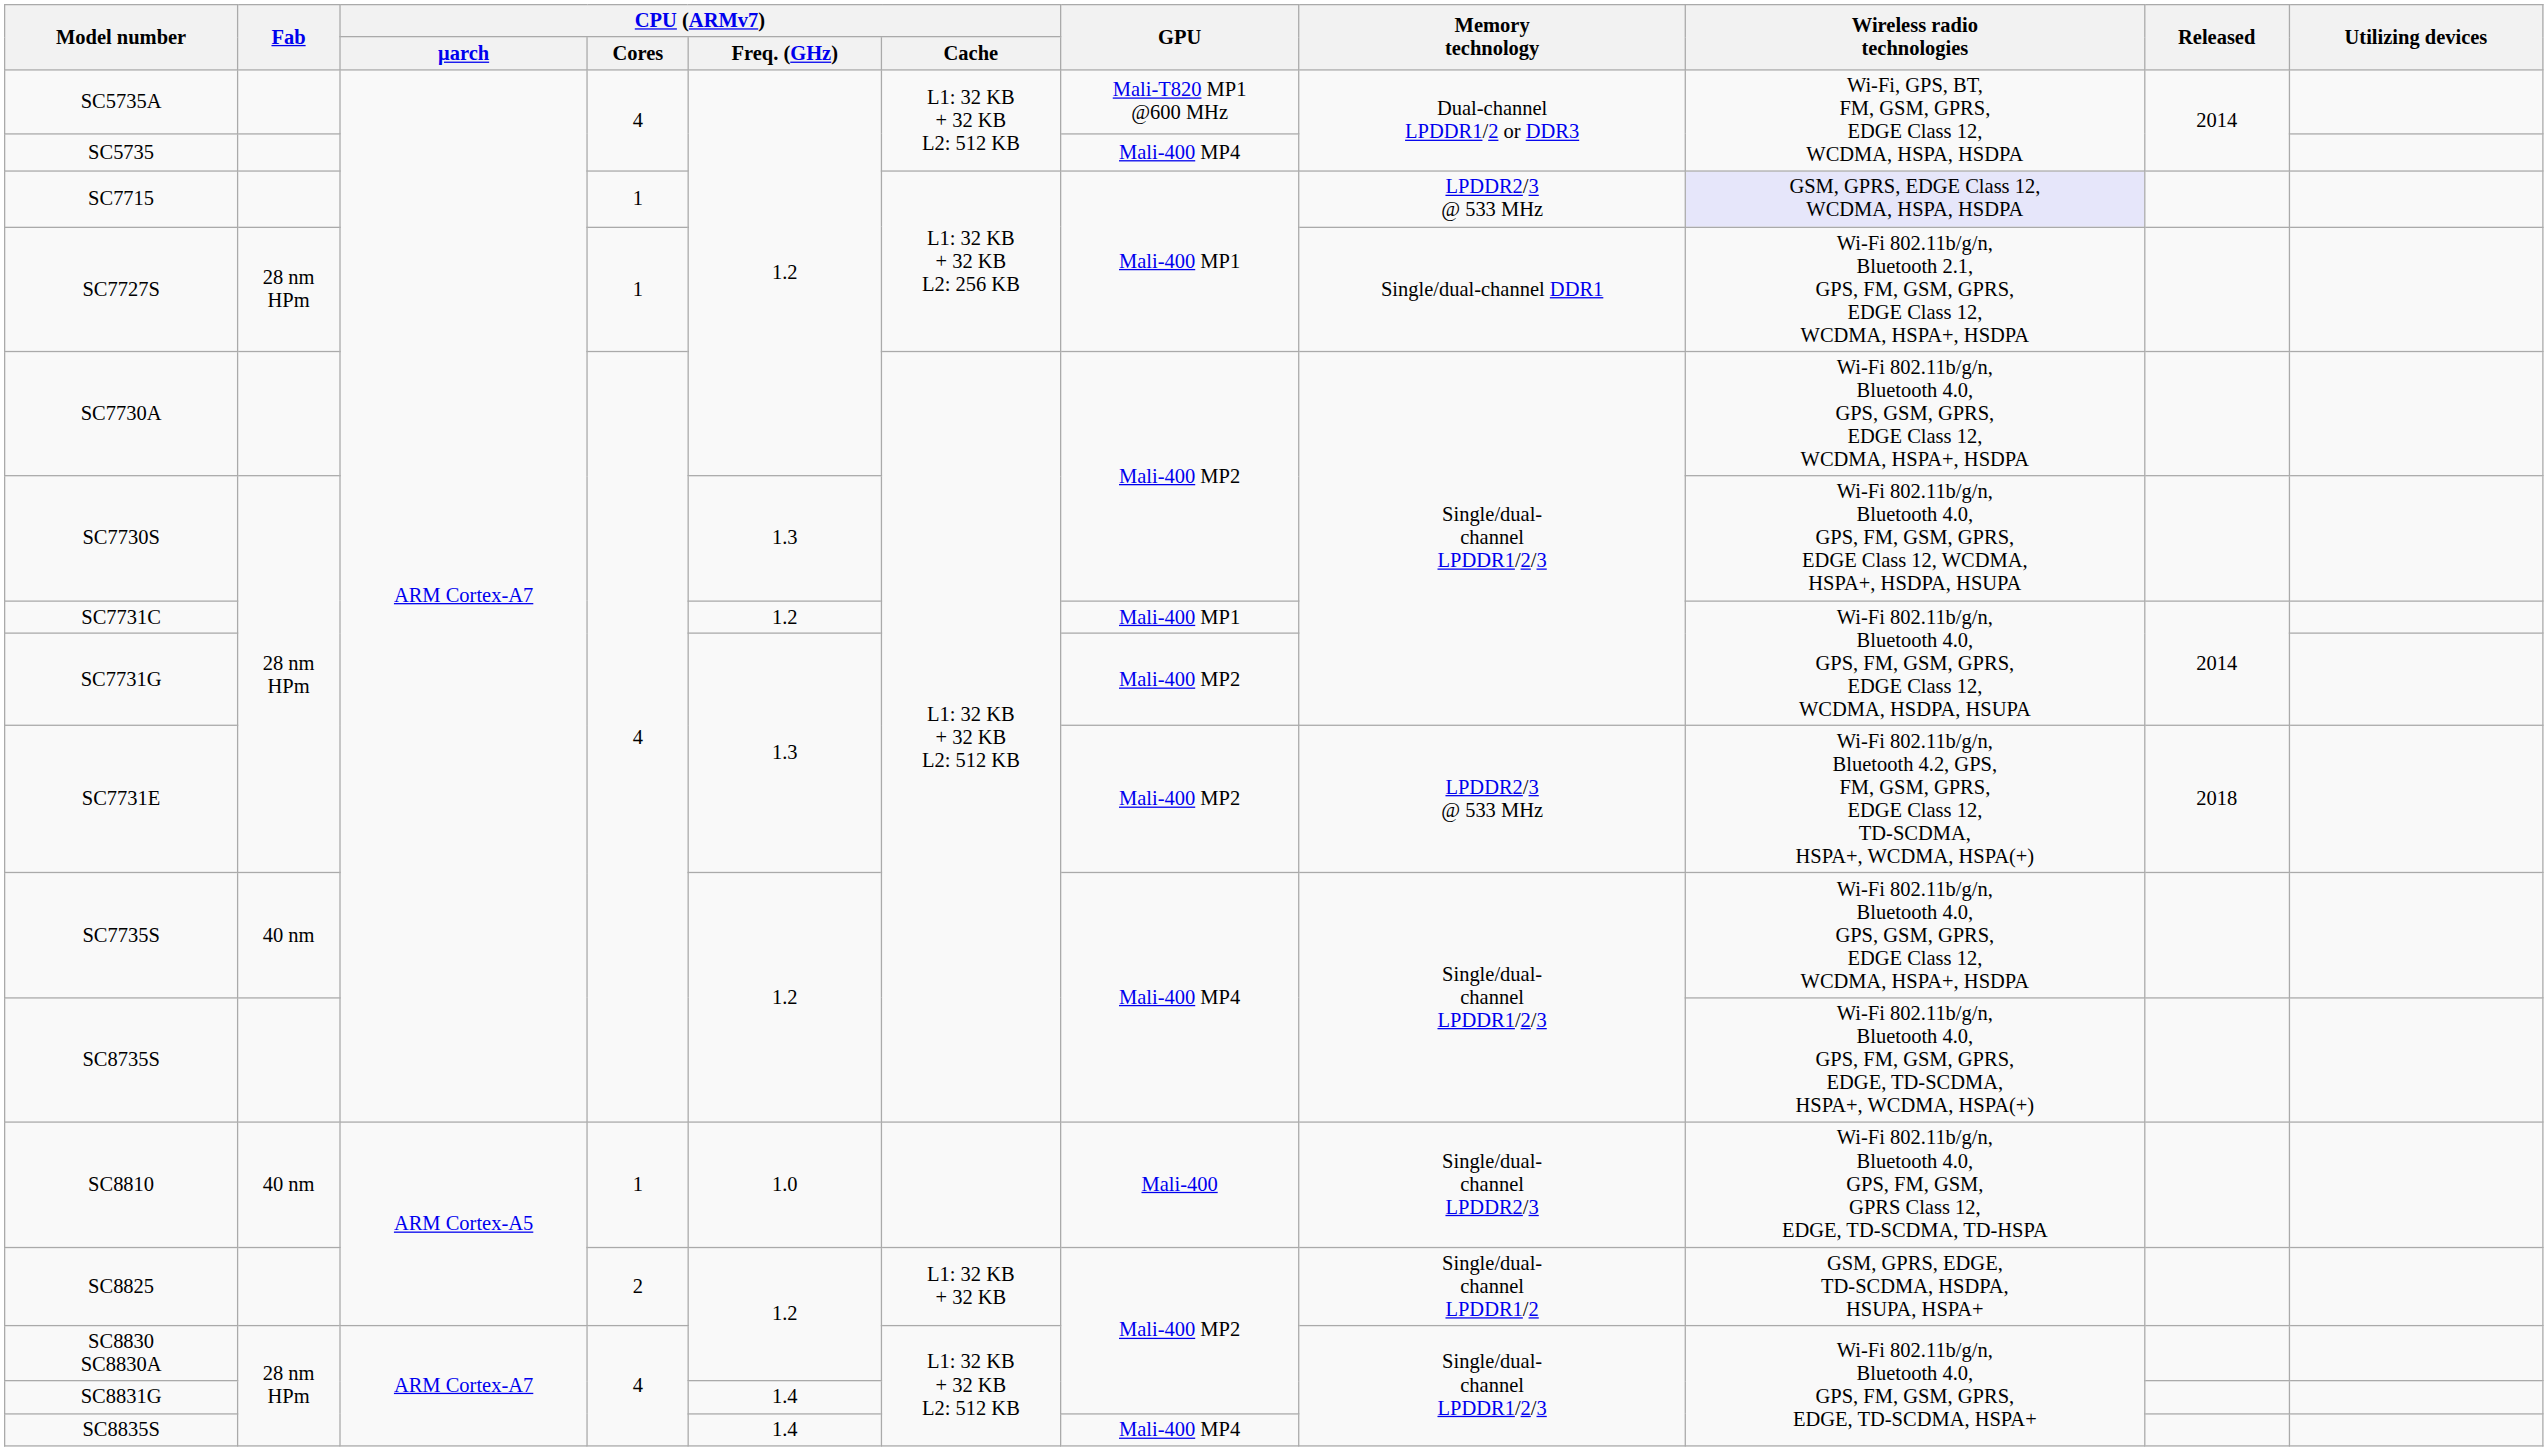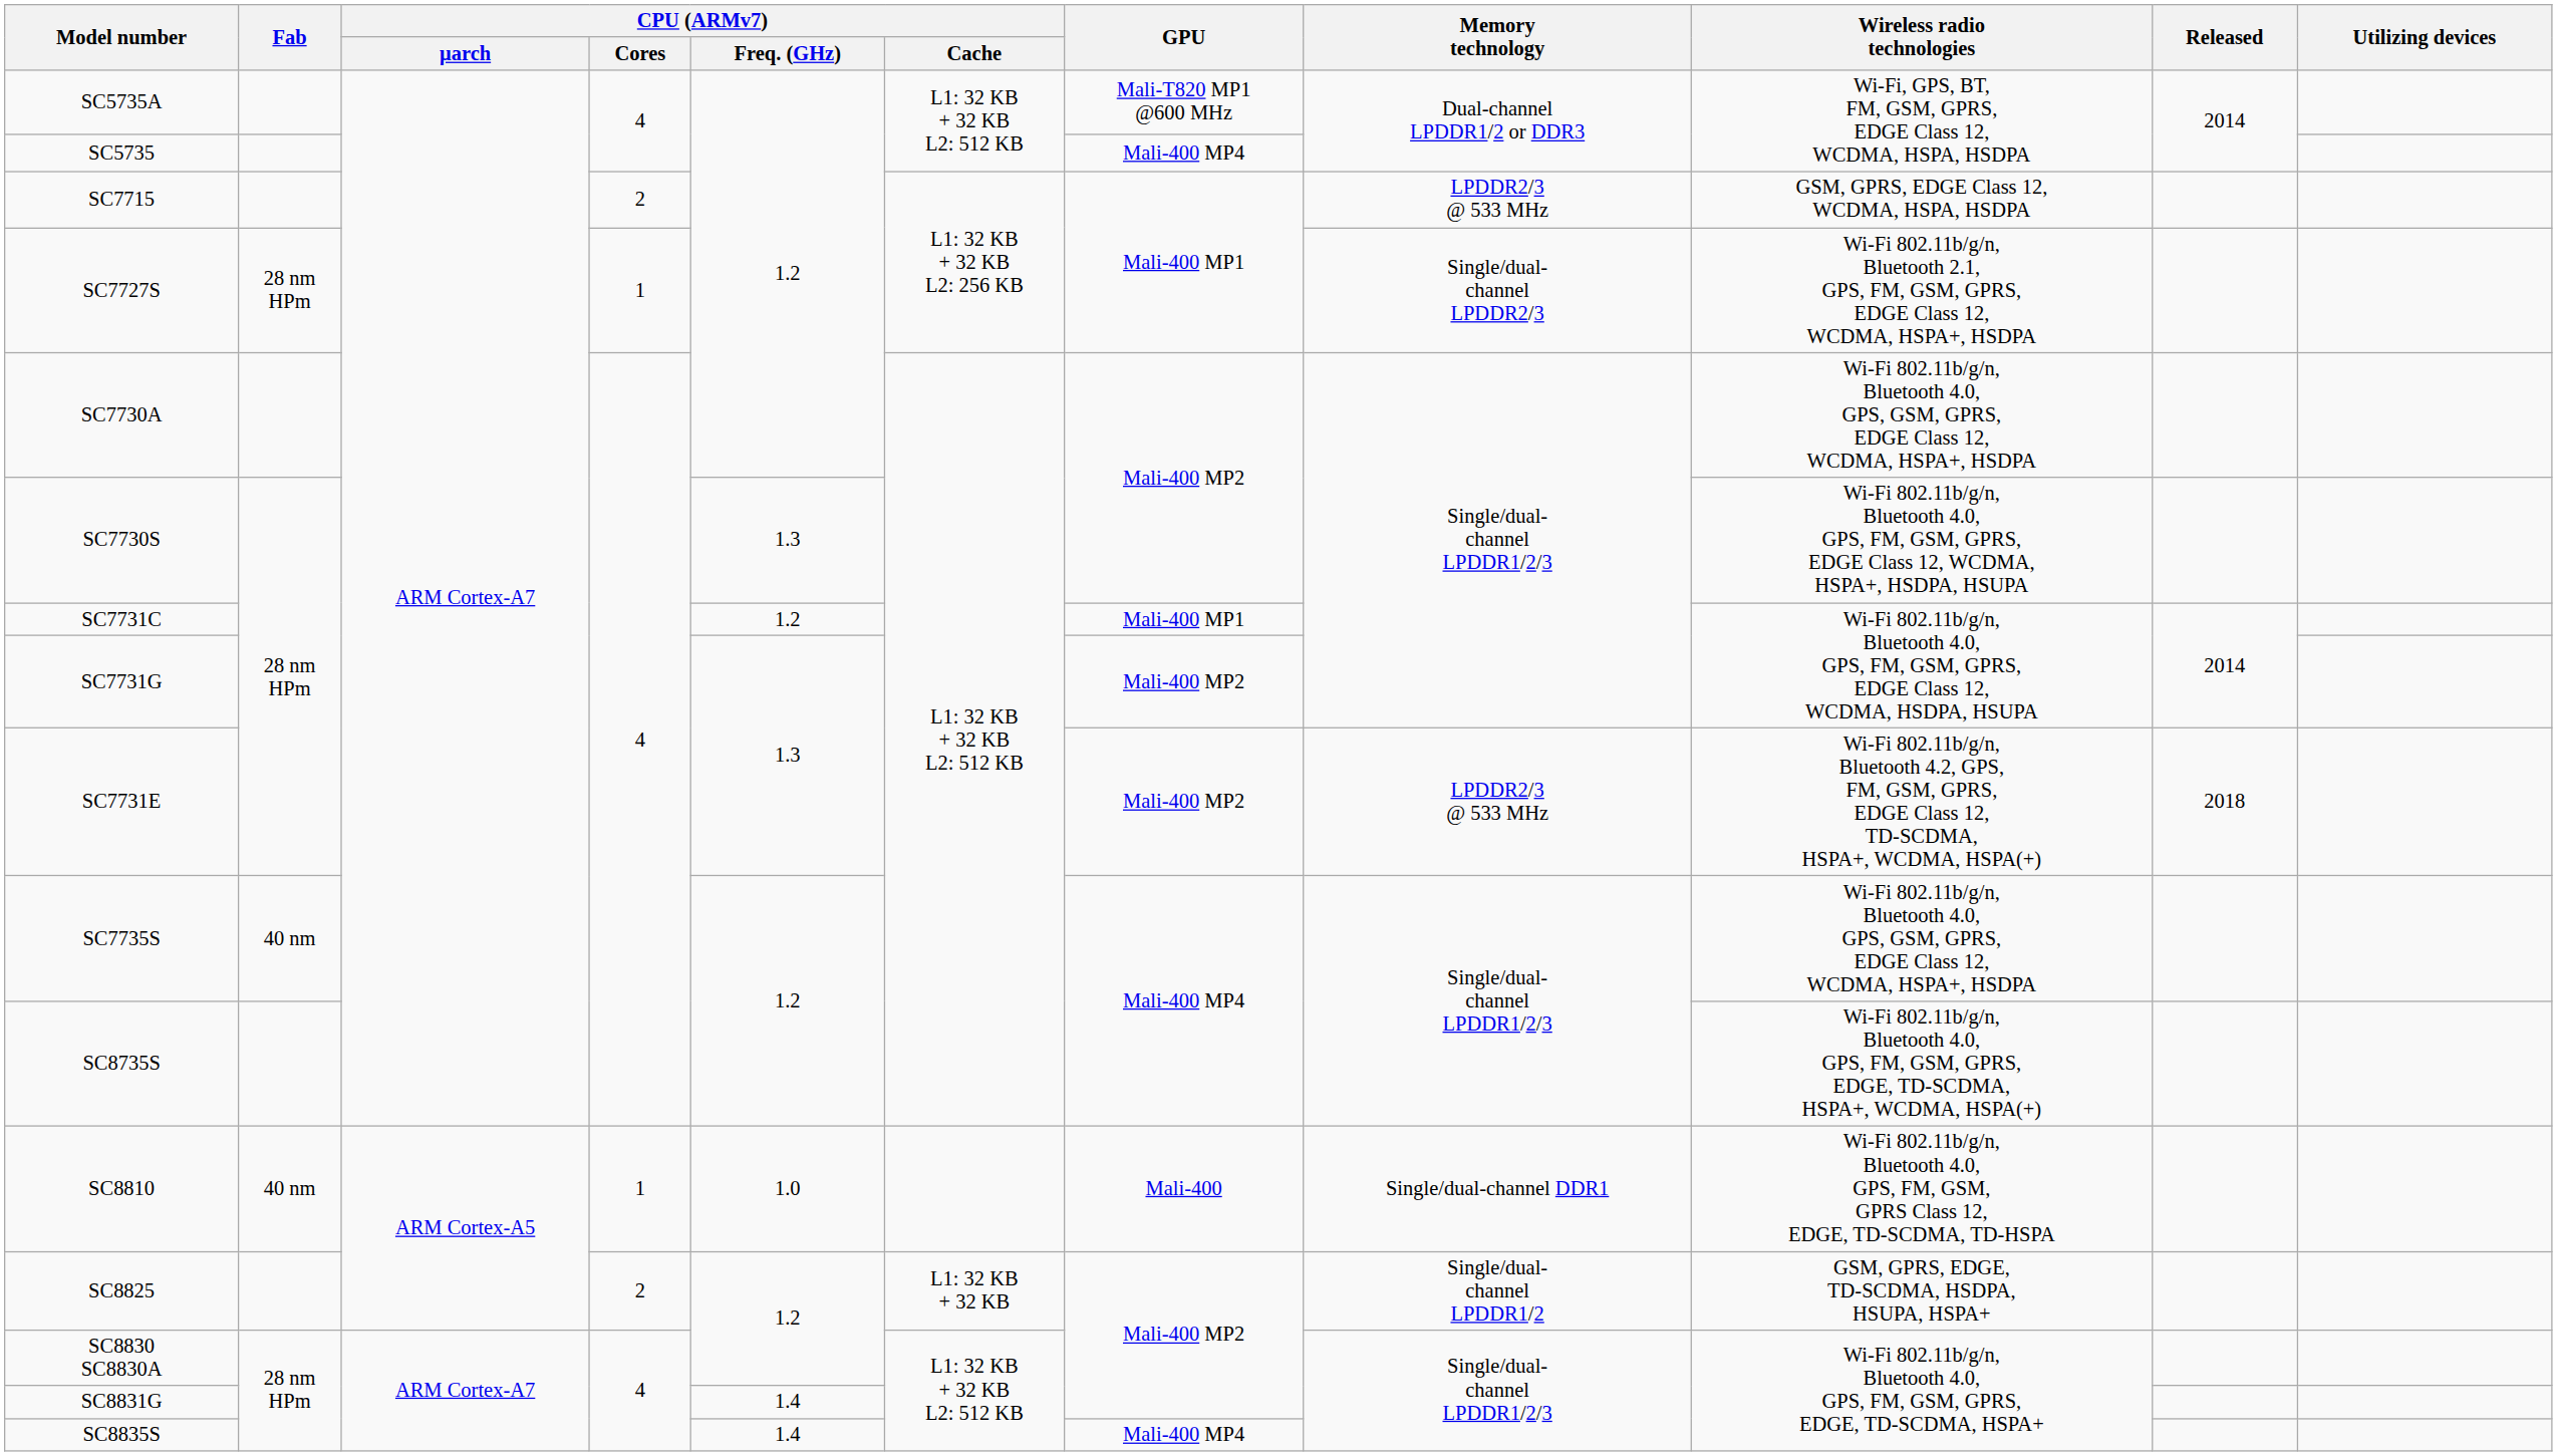SC7715 | CPU (ARMv7) / Cores: 1 -> 2
SC7715 | Wireless radio technologies: lavender background -> no background
SC7727S | Memory technology: Single/dual-channel DDR1 -> Single/dual- channel LPDDR2/3
SC8810 | Memory technology: Single/dual- channel LPDDR2/3 -> Single/dual-channel DDR1
